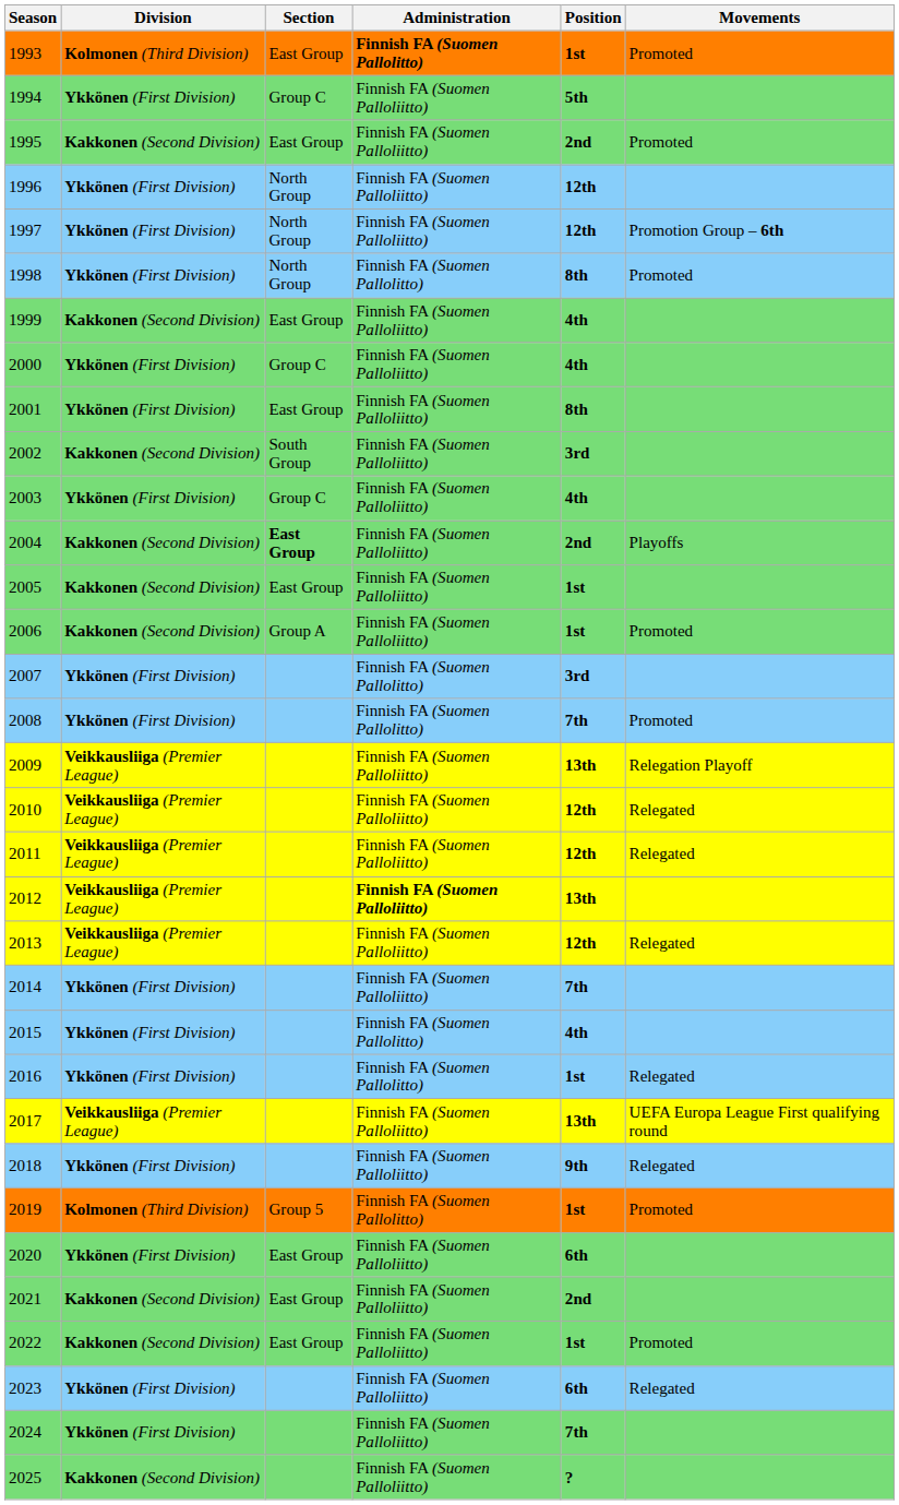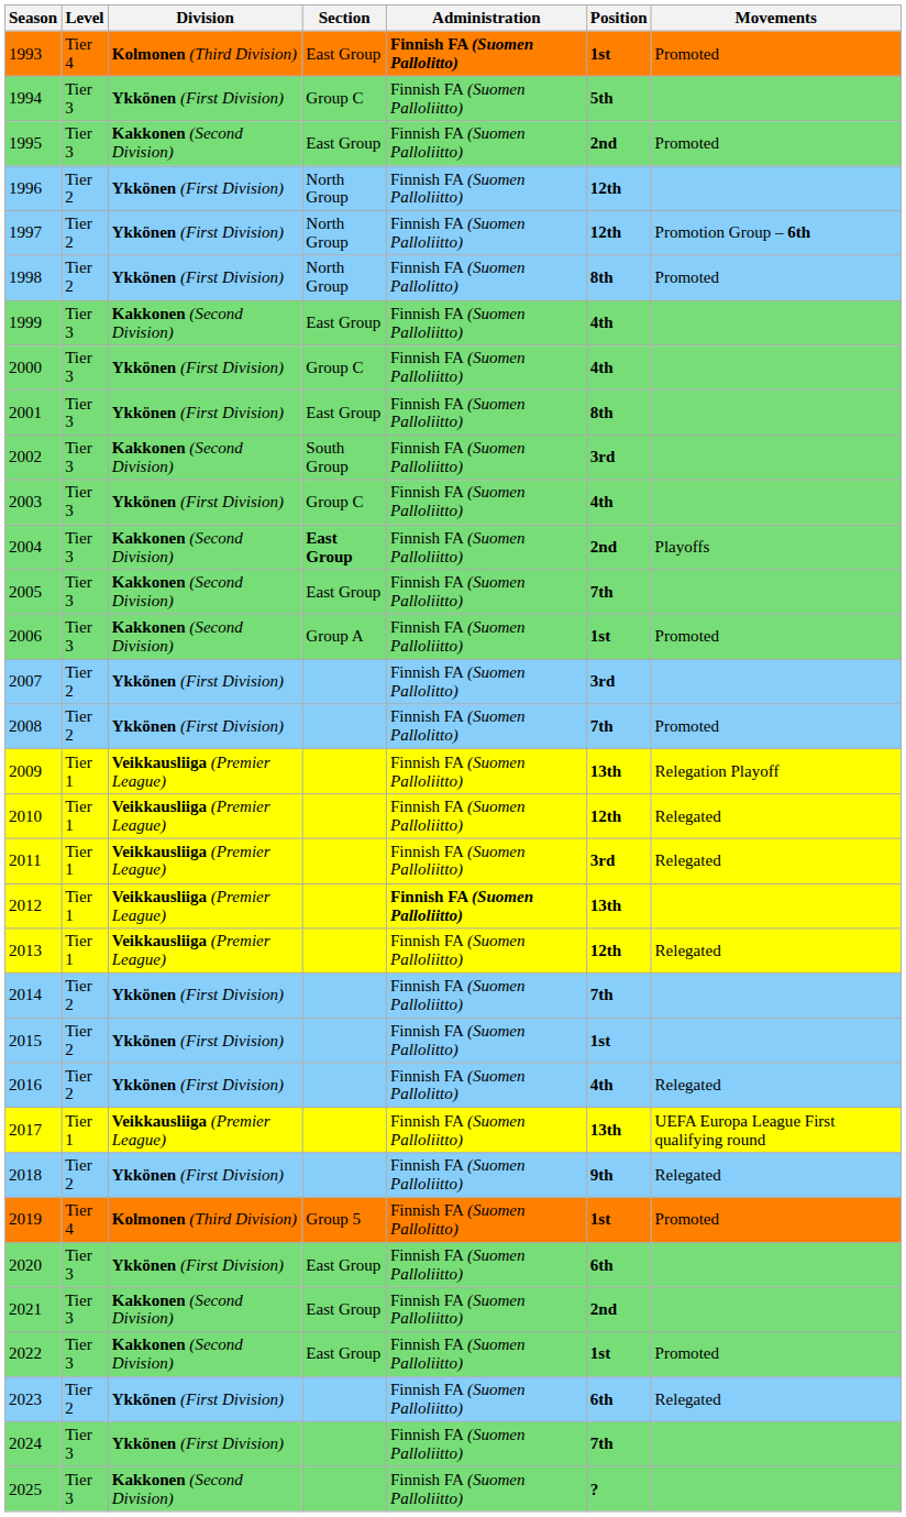+ column: Level | Tier 4 | Tier 3 | Tier 3 | Tier 2 | Tier 2 | Tier 2 | Tier 3 | Tier 3 | Tier 3 | Tier 3 | Tier 3 | Tier 3 | Tier 3 | Tier 3 | Tier 2 | Tier 2 | Tier 1 | Tier 1 | Tier 1 | Tier 1 | Tier 1 | Tier 2 | Tier 2 | Tier 2 | Tier 1 | Tier 2 | Tier 4 | Tier 3 | Tier 3 | Tier 3 | Tier 2 | Tier 3 | Tier 3
2005 | Position: 1st -> 7th
2011 | Position: 12th -> 3rd
2015 | Position: 4th -> 1st
2016 | Position: 1st -> 4th
